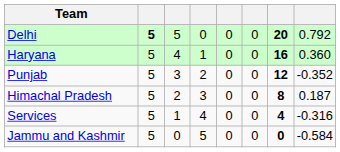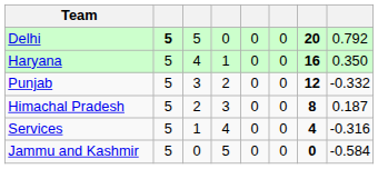Haryana | column 8: 0.360 -> 0.350
Punjab | column 8: -0.352 -> -0.332
